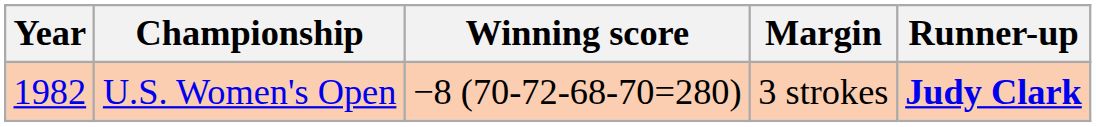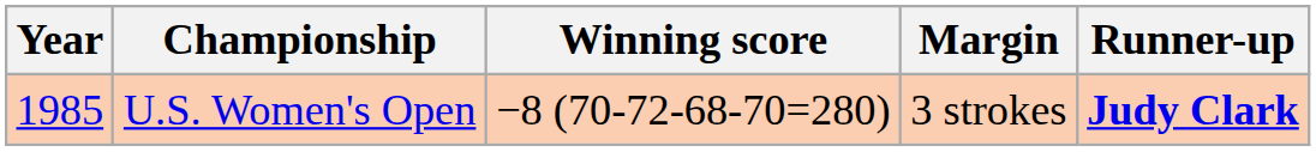U.S. Women's Open | Year: 1982 -> 1985
